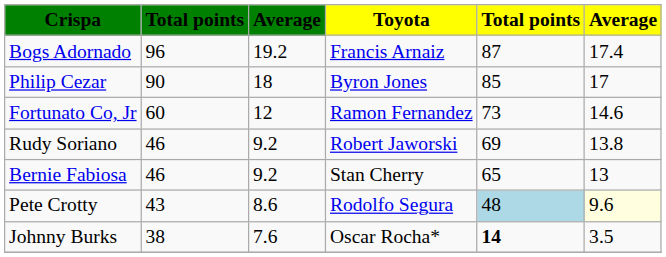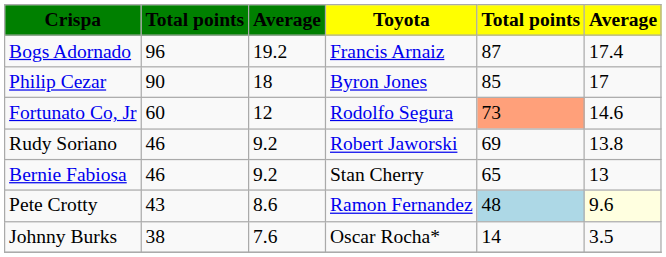Fortunato Co, Jr | column 4: Ramon Fernandez -> Rodolfo Segura
Fortunato Co, Jr | column 5: no background -> lightsalmon background
Pete Crotty | column 4: Rodolfo Segura -> Ramon Fernandez
Johnny Burks | column 5: bold -> normal
